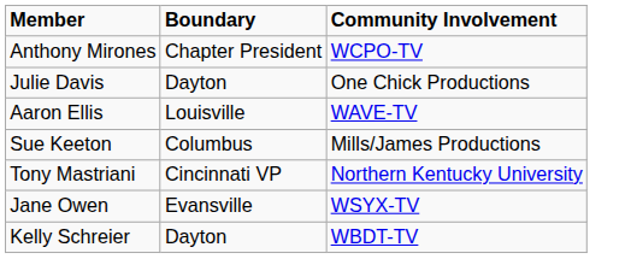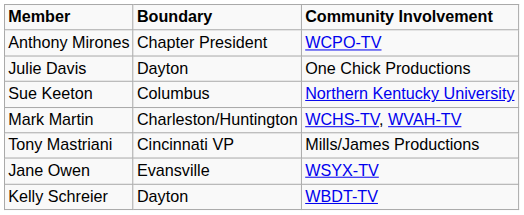- row: Aaron Ellis | Louisville | WAVE-TV
Sue Keeton | Community Involvement: Mills/James Productions -> Northern Kentucky University
+ row: Mark Martin | Charleston/Huntington | WCHS-TV, WVAH-TV
Tony Mastriani | Community Involvement: Northern Kentucky University -> Mills/James Productions
